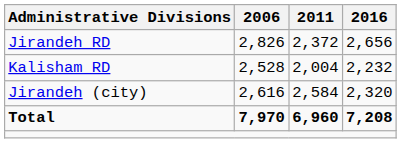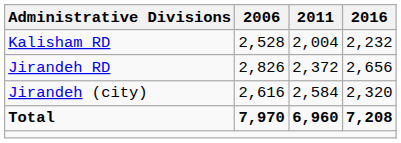rows swapped: Jirandeh RD <-> Kalisham RD
